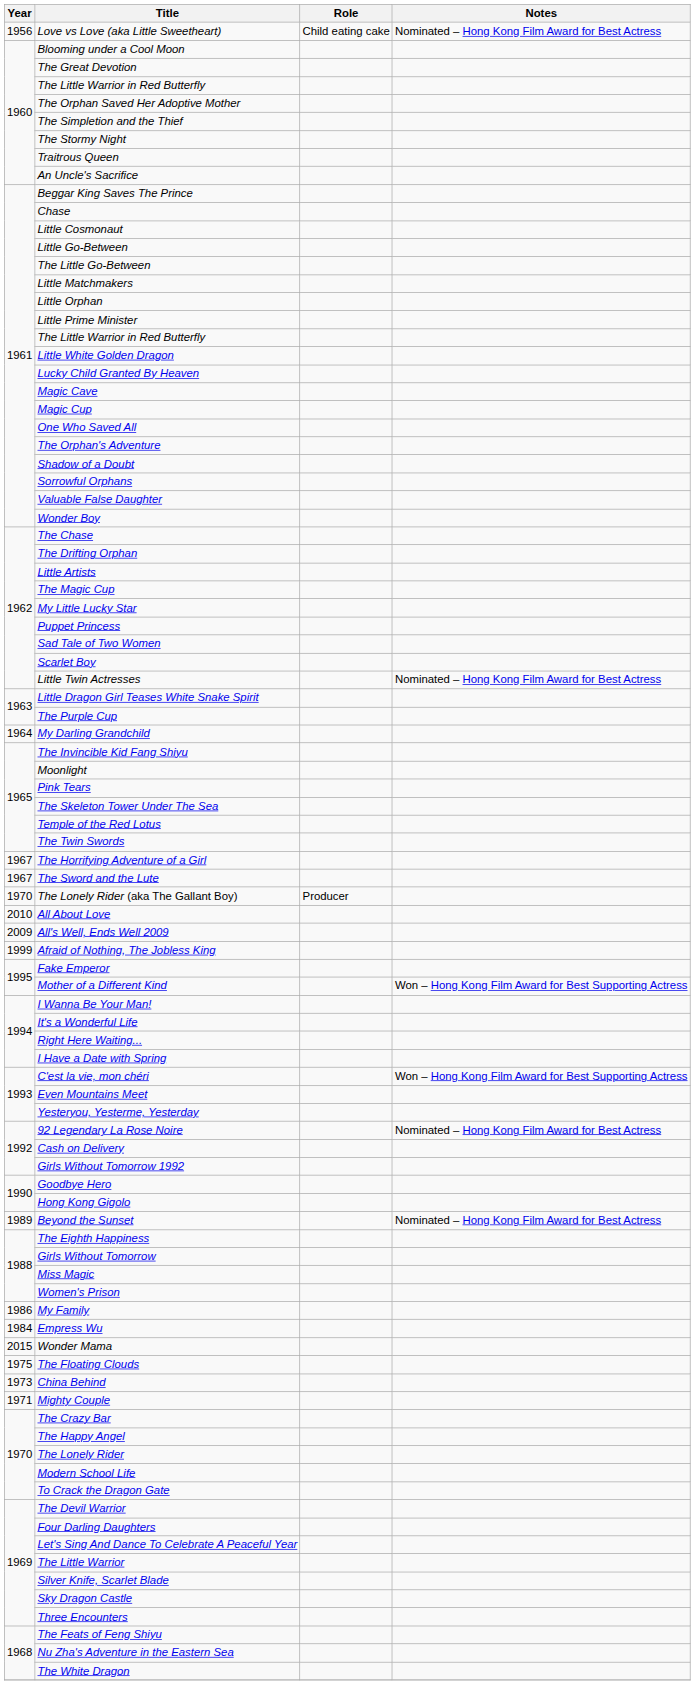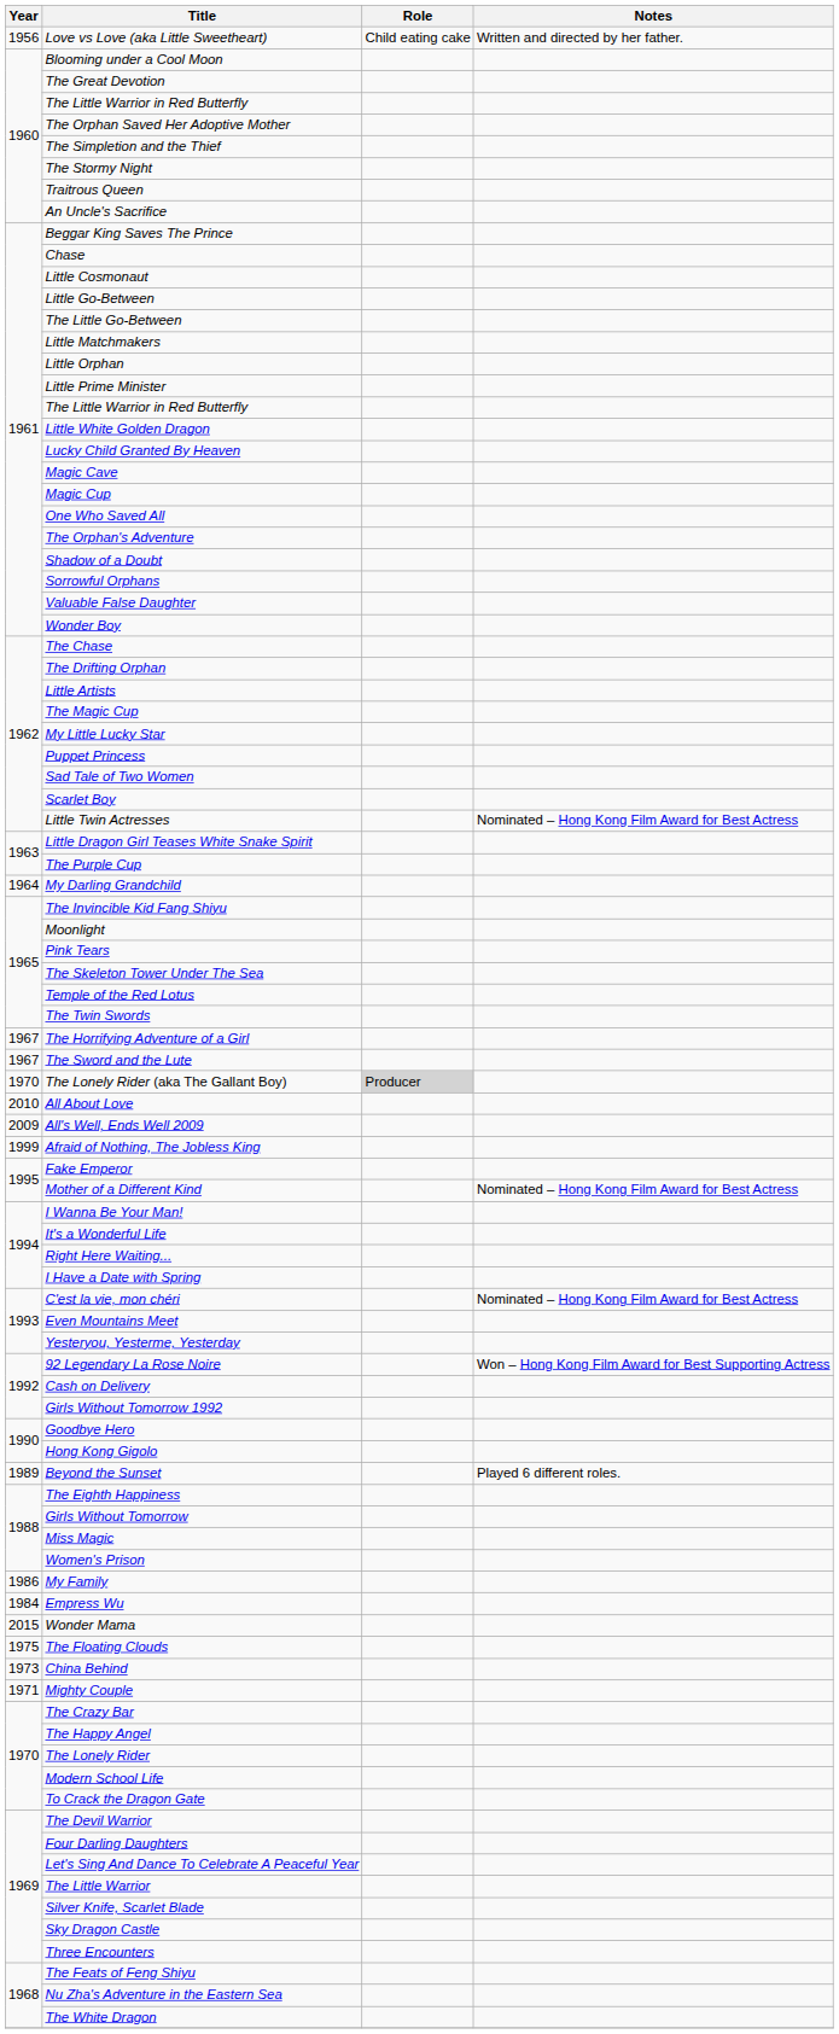Love vs Love (aka Little Sweetheart) | Notes: Nominated – Hong Kong Film Award for Best Actress -> Written and directed by her father.
The Lonely Rider (aka The Gallant Boy) | Role: no background -> lightgrey background
Mother of a Different Kind | Notes: Won – Hong Kong Film Award for Best Supporting Actress -> Nominated – Hong Kong Film Award for Best Actress
C'est la vie, mon chéri | Notes: Won – Hong Kong Film Award for Best Supporting Actress -> Nominated – Hong Kong Film Award for Best Actress
92 Legendary La Rose Noire | Notes: Nominated – Hong Kong Film Award for Best Actress -> Won – Hong Kong Film Award for Best Supporting Actress
Beyond the Sunset | Notes: Nominated – Hong Kong Film Award for Best Actress -> Played 6 different roles.
